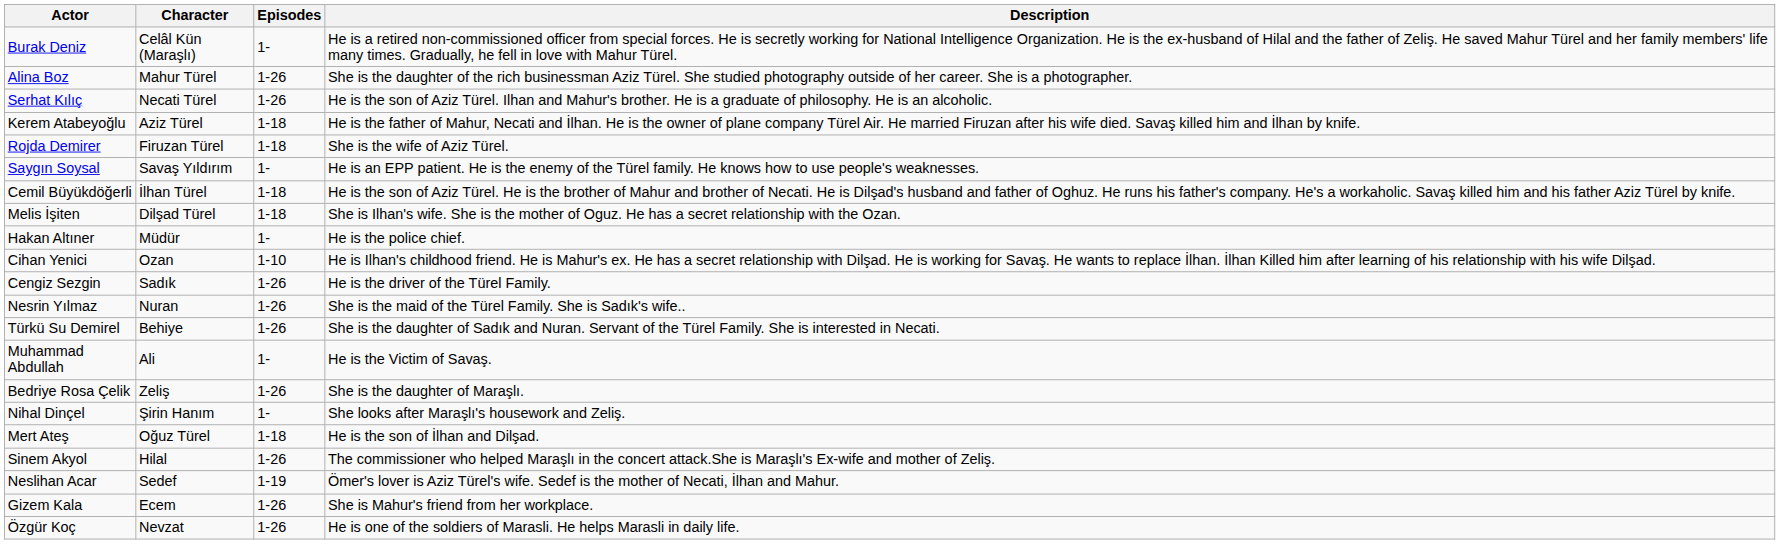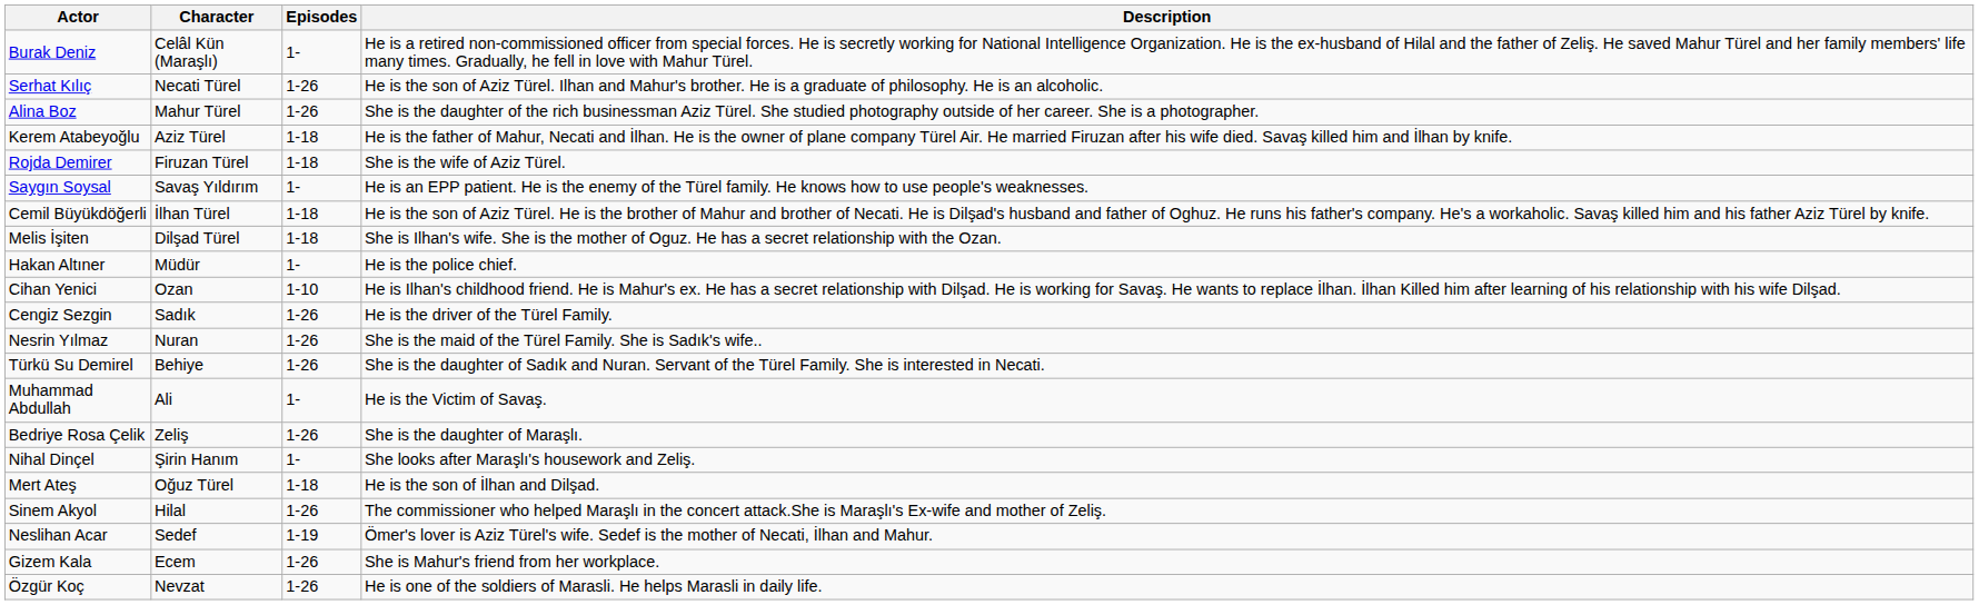rows swapped: Alina Boz <-> Serhat Kılıç
